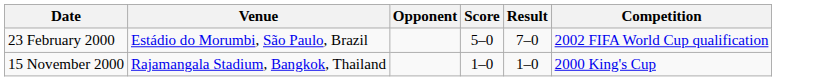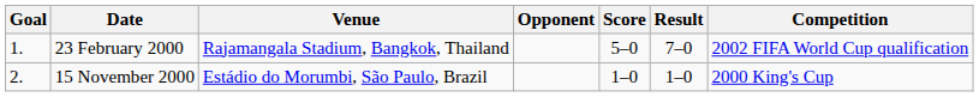+ column: Goal | 1. | 2.
23 February 2000 | Venue: Estádio do Morumbi, São Paulo, Brazil -> Rajamangala Stadium, Bangkok, Thailand
15 November 2000 | Venue: Rajamangala Stadium, Bangkok, Thailand -> Estádio do Morumbi, São Paulo, Brazil
